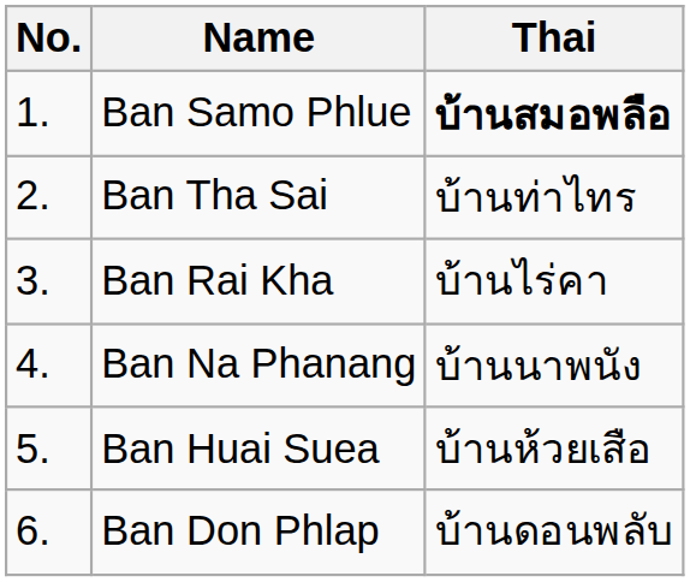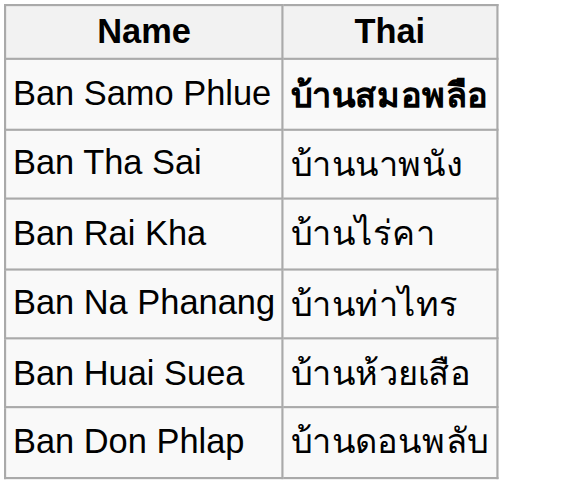- column: No. | 1. | 2. | 3. | 4. | 5. | 6.
Ban Tha Sai | Thai: บ้านท่าไทร -> บ้านนาพนัง
Ban Na Phanang | Thai: บ้านนาพนัง -> บ้านท่าไทร
